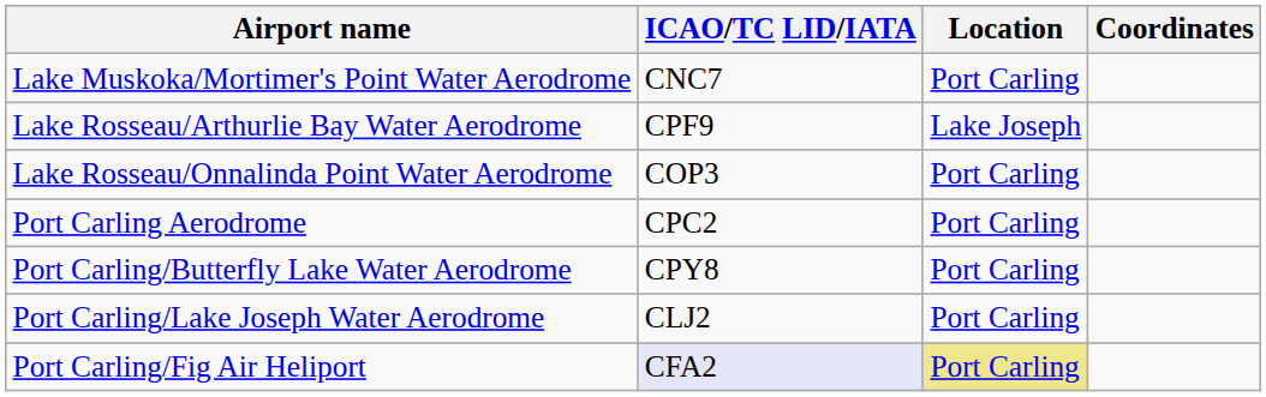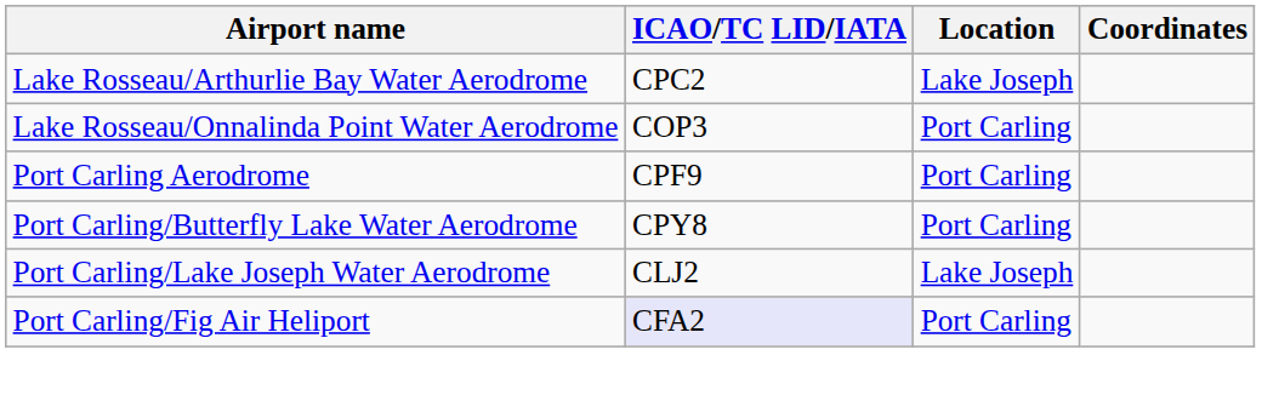- row: Lake Muskoka/Mortimer's Point Water Aerodrome | CNC7 | Port Carling
Lake Rosseau/Arthurlie Bay Water Aerodrome | ICAO/TC LID/IATA: CPF9 -> CPC2
Port Carling Aerodrome | ICAO/TC LID/IATA: CPC2 -> CPF9
Port Carling/Lake Joseph Water Aerodrome | Location: Port Carling -> Lake Joseph
Port Carling/Fig Air Heliport | Location: khaki background -> no background
